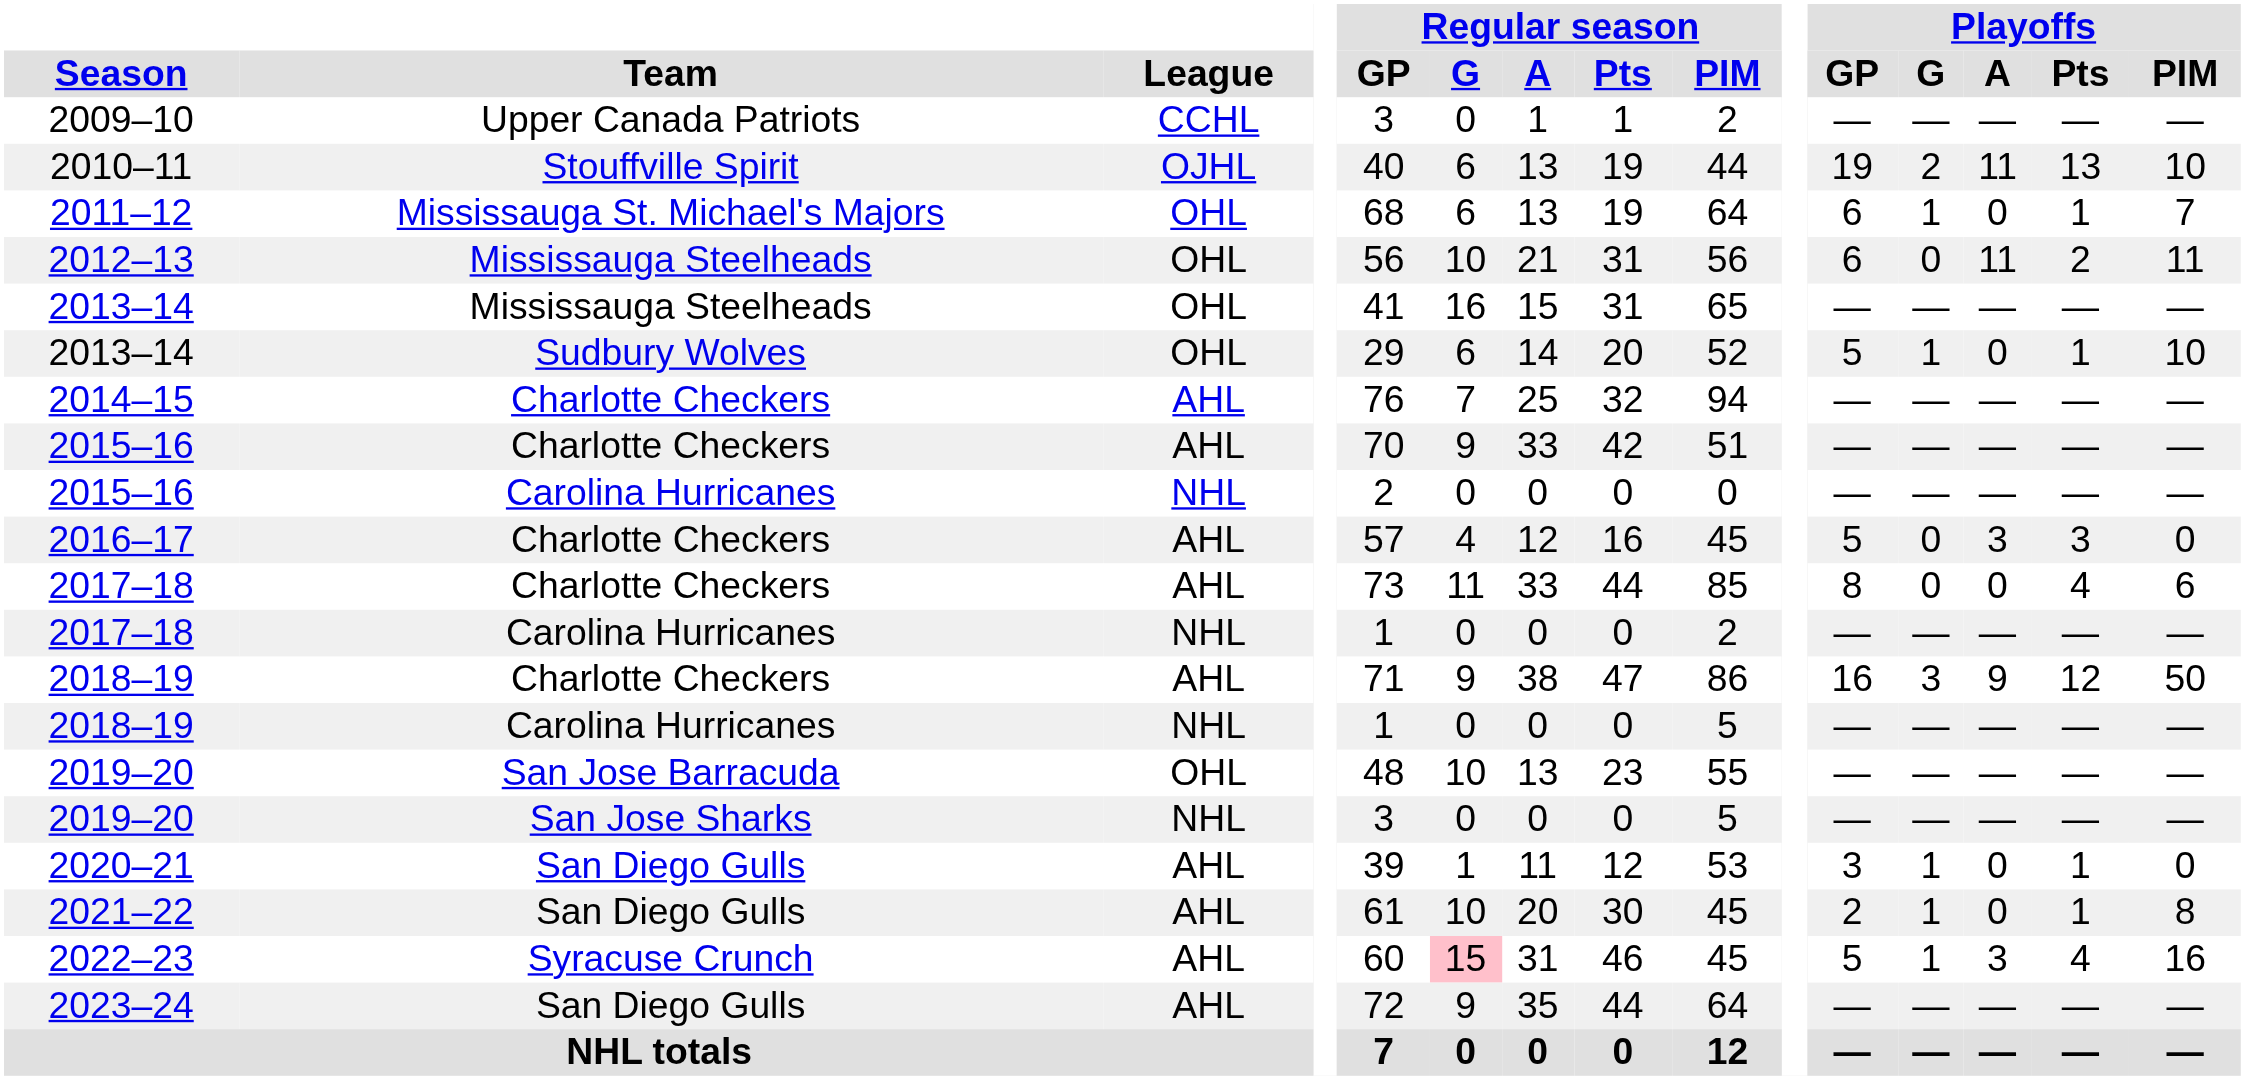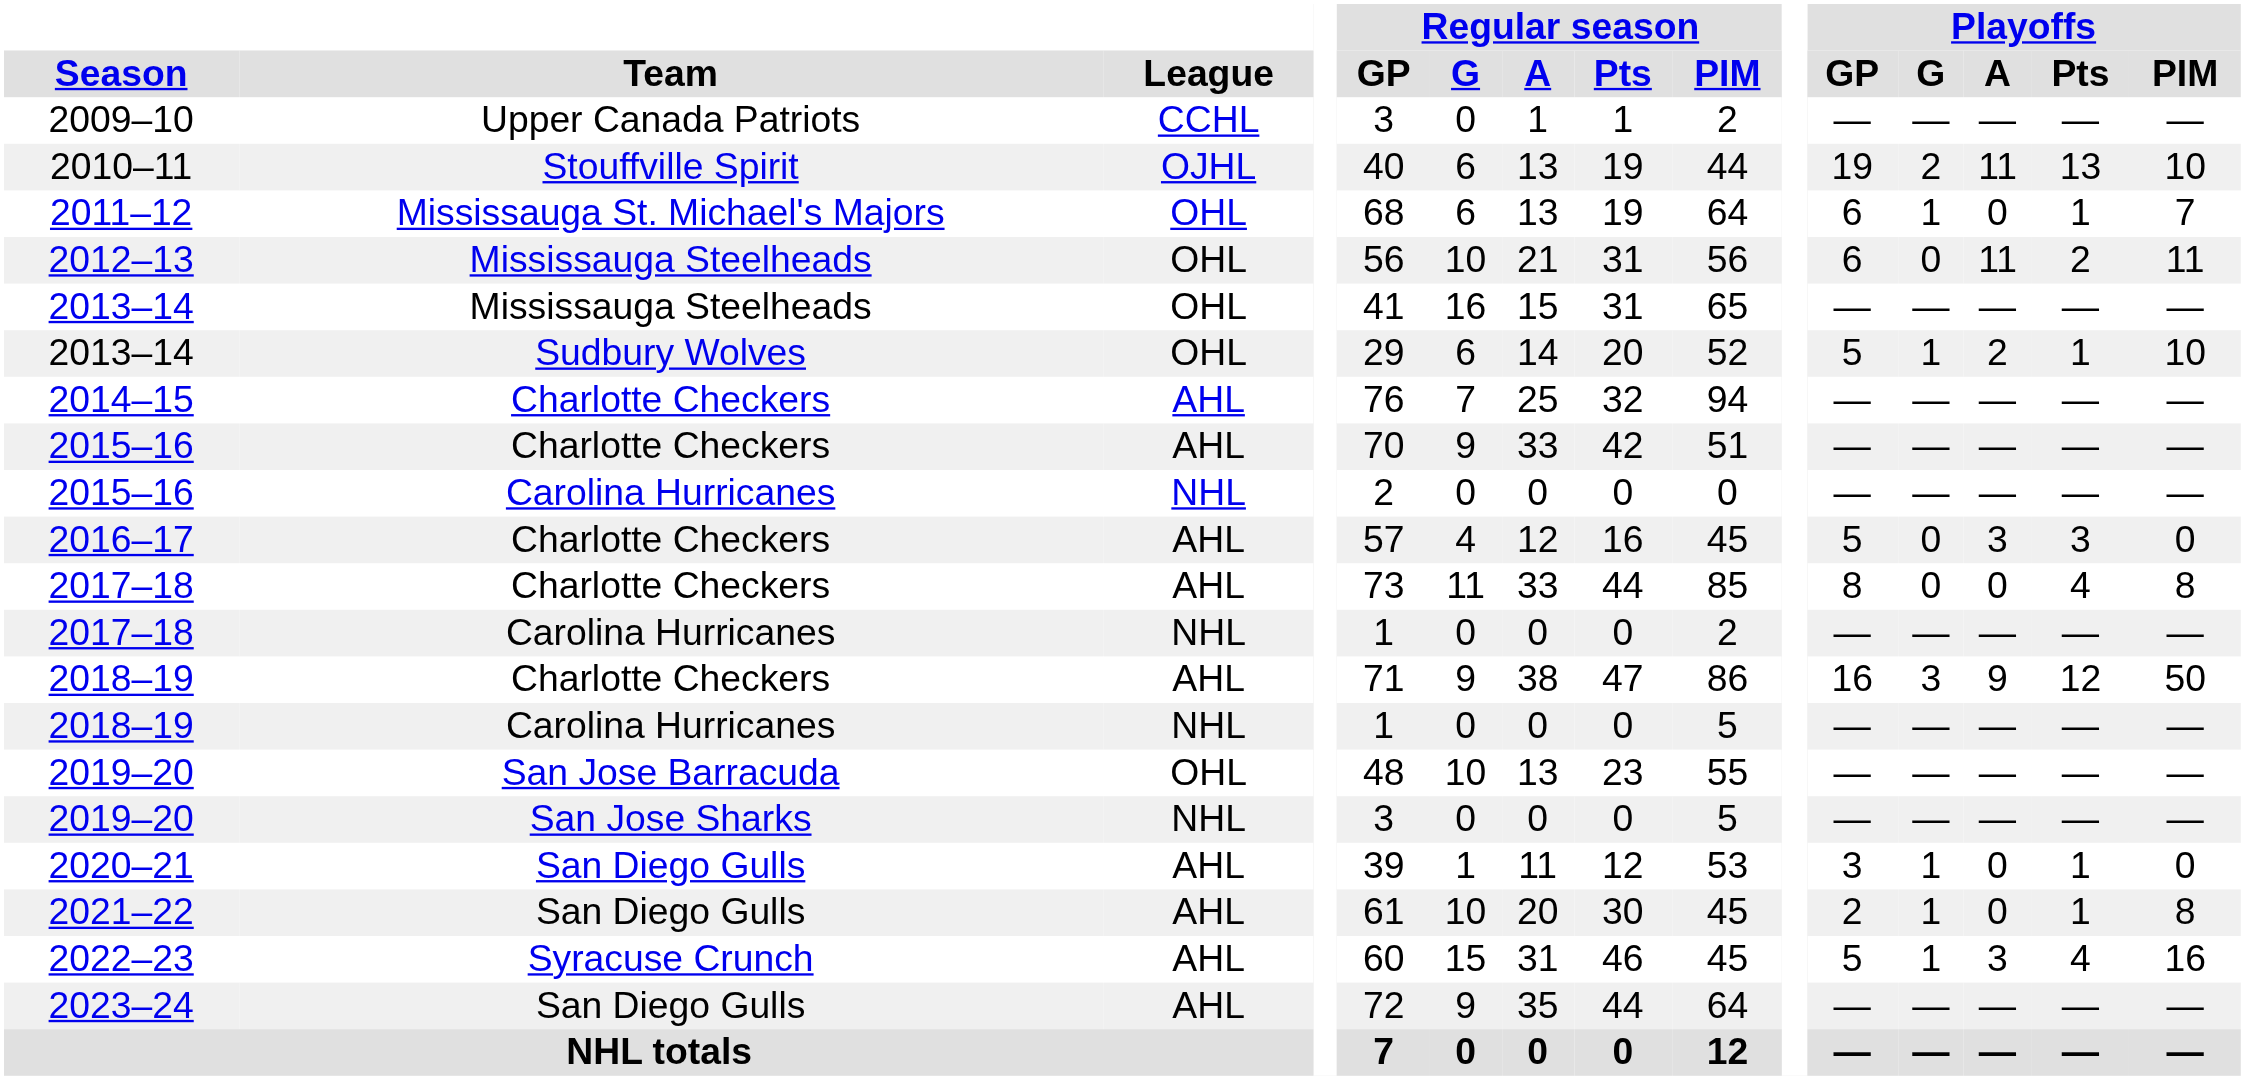2013–14 / Sudbury Wolves | Playoffs / A: 0 -> 2
2017–18 / Charlotte Checkers | Playoffs / PIM: 6 -> 8
2022–23 | Regular season / G: pink background -> no background
